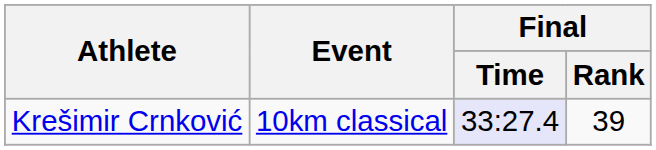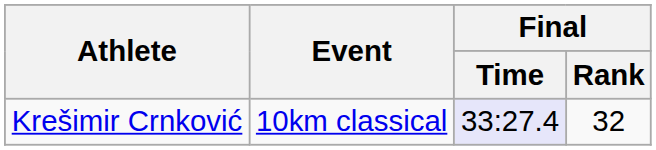Krešimir Crnković | Final / Rank: 39 -> 32
